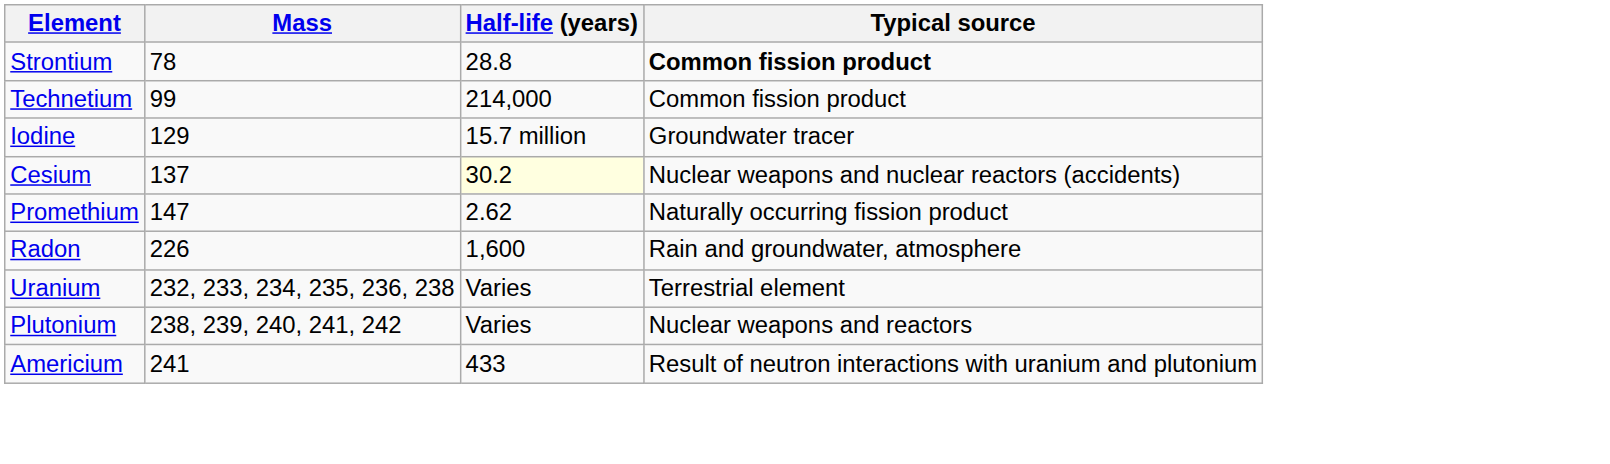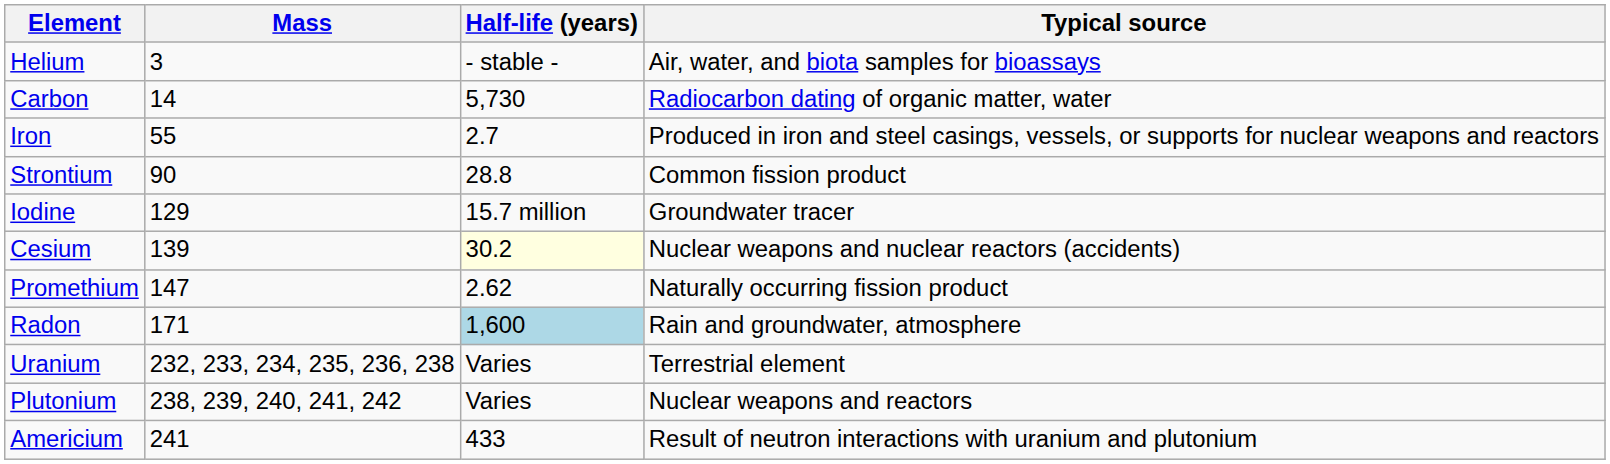+ row: Helium | 3 | - stable - | Air, water, and biota samples for bioassays
+ row: Carbon | 14 | 5,730 | Radiocarbon dating of organic matter, water
+ row: Iron | 55 | 2.7 | Produced in iron and steel casings, vessels, or supports for nuclear weapons and reactors
Strontium | Mass: 78 -> 90
Strontium | Typical source: bold -> normal
- row: Technetium | 99 | 214,000 | Common fission product
Cesium | Mass: 137 -> 139
Radon | Mass: 226 -> 171
Radon | Half-life (years): no background -> lightblue background
